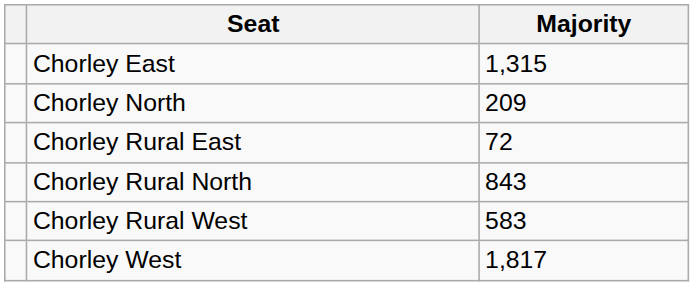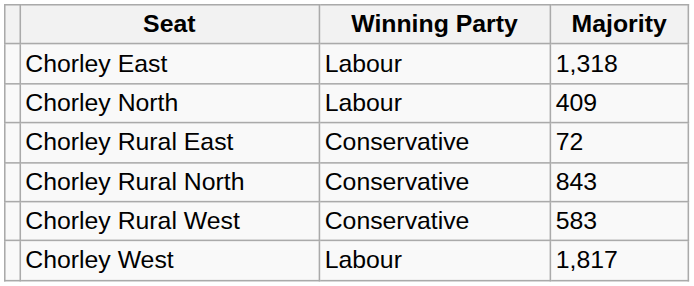+ column: Winning Party | Labour | Labour | Conservative | Conservative | Conservative | Labour
Chorley East | Majority: 1,315 -> 1,318
Chorley North | Majority: 209 -> 409
